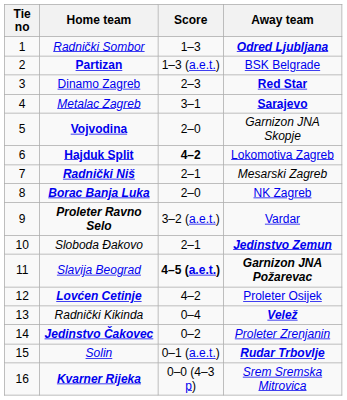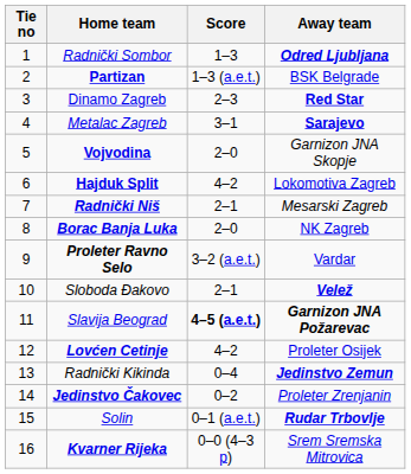Hajduk Split | Score: bold -> normal
Sloboda Đakovo | Away team: Jedinstvo Zemun -> Velež
Radnički Kikinda | Away team: Velež -> Jedinstvo Zemun
